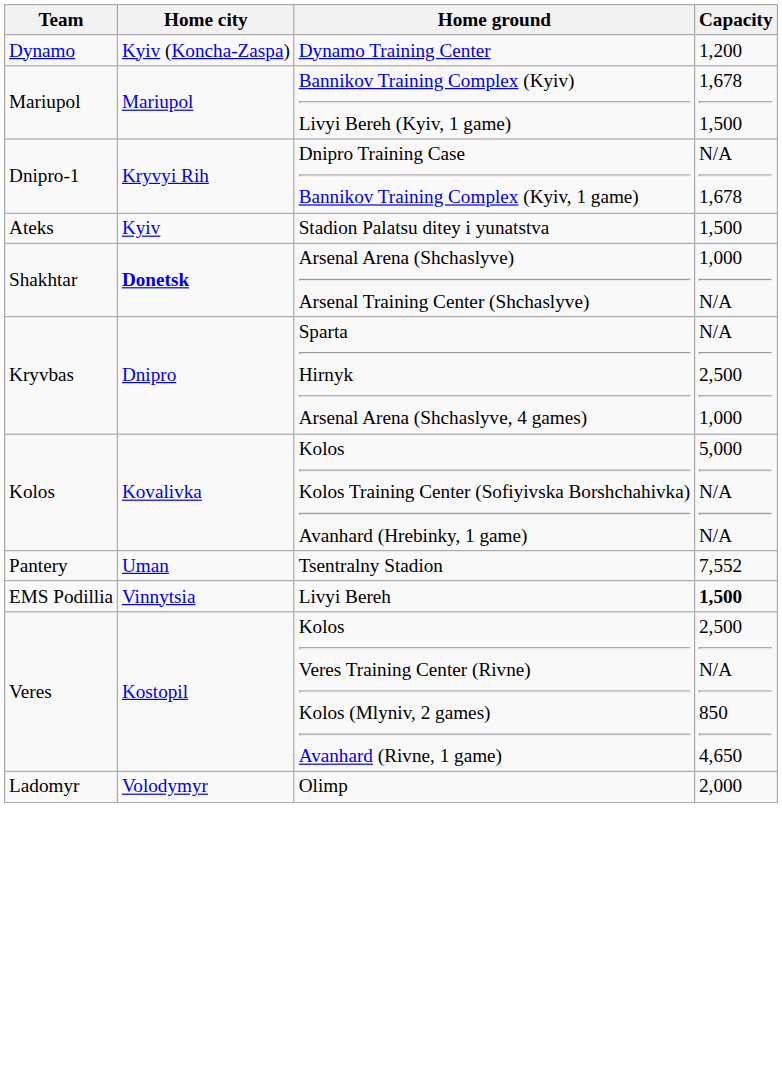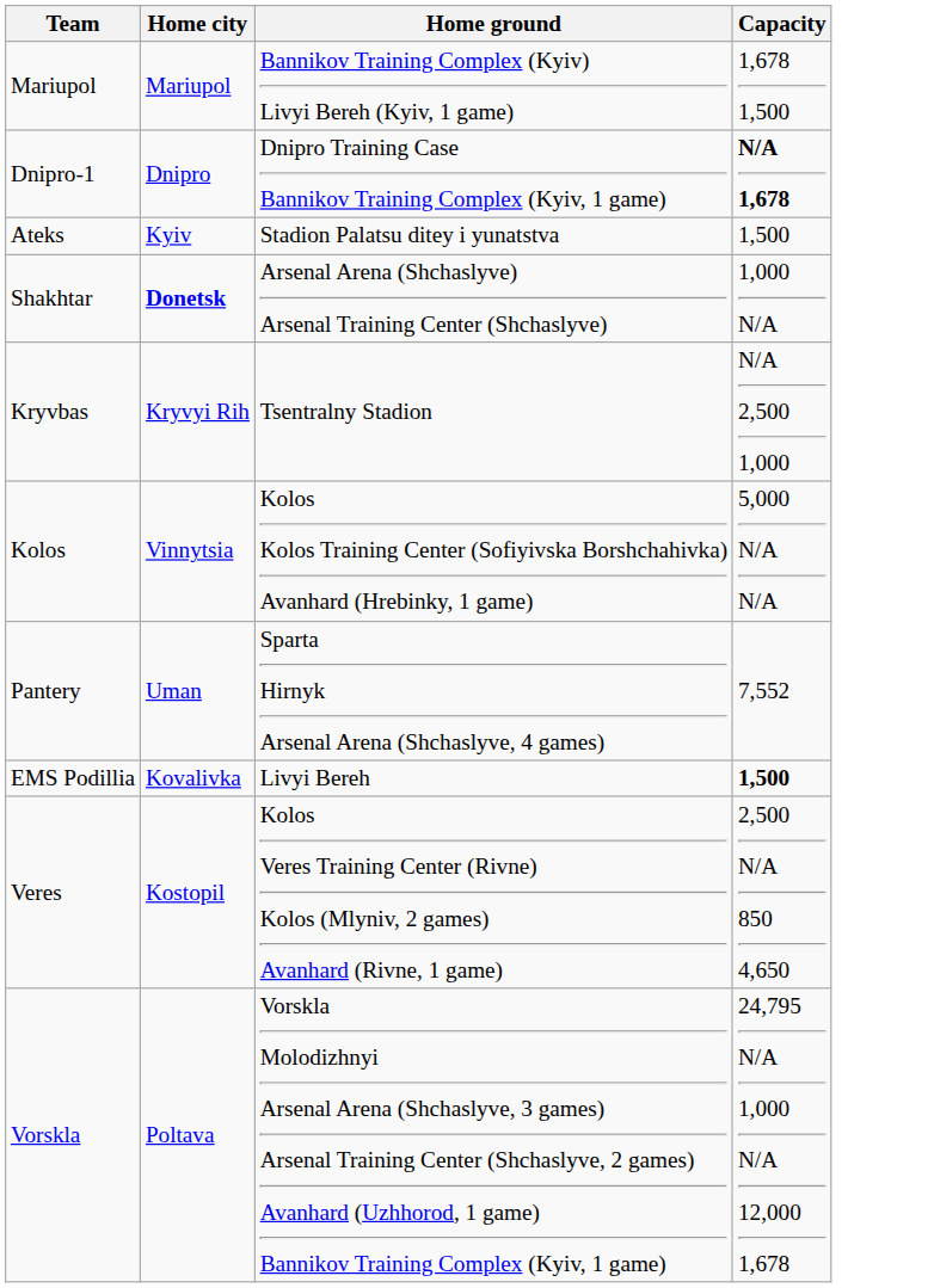- row: Dynamo | Kyiv (Koncha-Zaspa) | Dynamo Training Center | 1,200
Dnipro-1 | Home city: Kryvyi Rih -> Dnipro
Dnipro-1 | Capacity: normal -> bold
Kryvbas | Home city: Dnipro -> Kryvyi Rih
Kryvbas | Home ground: Sparta Hirnyk Arsenal Arena (Shchaslyve, 4 games) -> Tsentralny Stadion
Kolos | Home city: Kovalivka -> Vinnytsia
Pantery | Home ground: Tsentralny Stadion -> Sparta Hirnyk Arsenal Arena (Shchaslyve, 4 games)
EMS Podillia | Home city: Vinnytsia -> Kovalivka
- row: Ladomyr | Volodymyr | Olimp | 2,000
+ row: Vorskla | Poltava | Vorskla Molodizhnyi Arsenal Arena (Shchaslyve, 3 games) Arsenal Training Center (Shchaslyve, 2 games) Avanhard (Uzhhorod, 1 game) Bannikov Training Complex (Kyiv, 1 game) | 24,795 N/A 1,000 N/A 12,000 1,678
